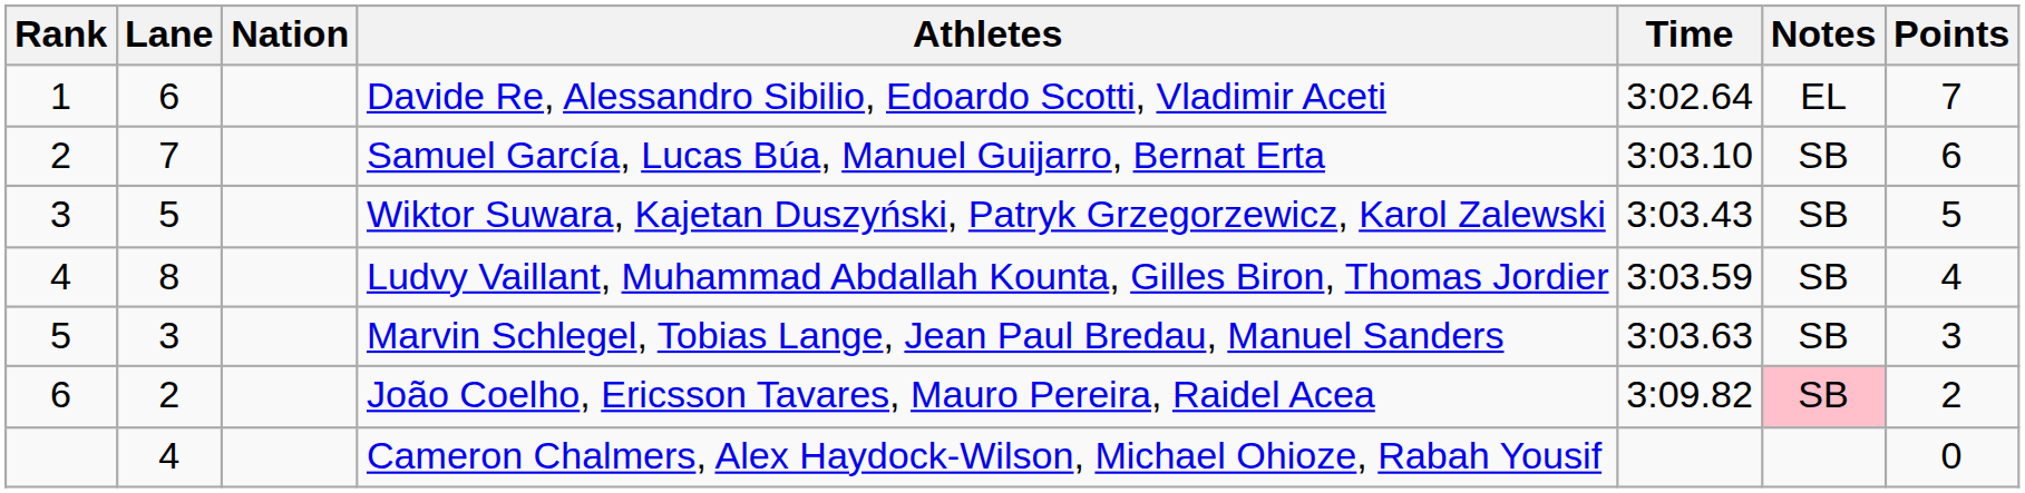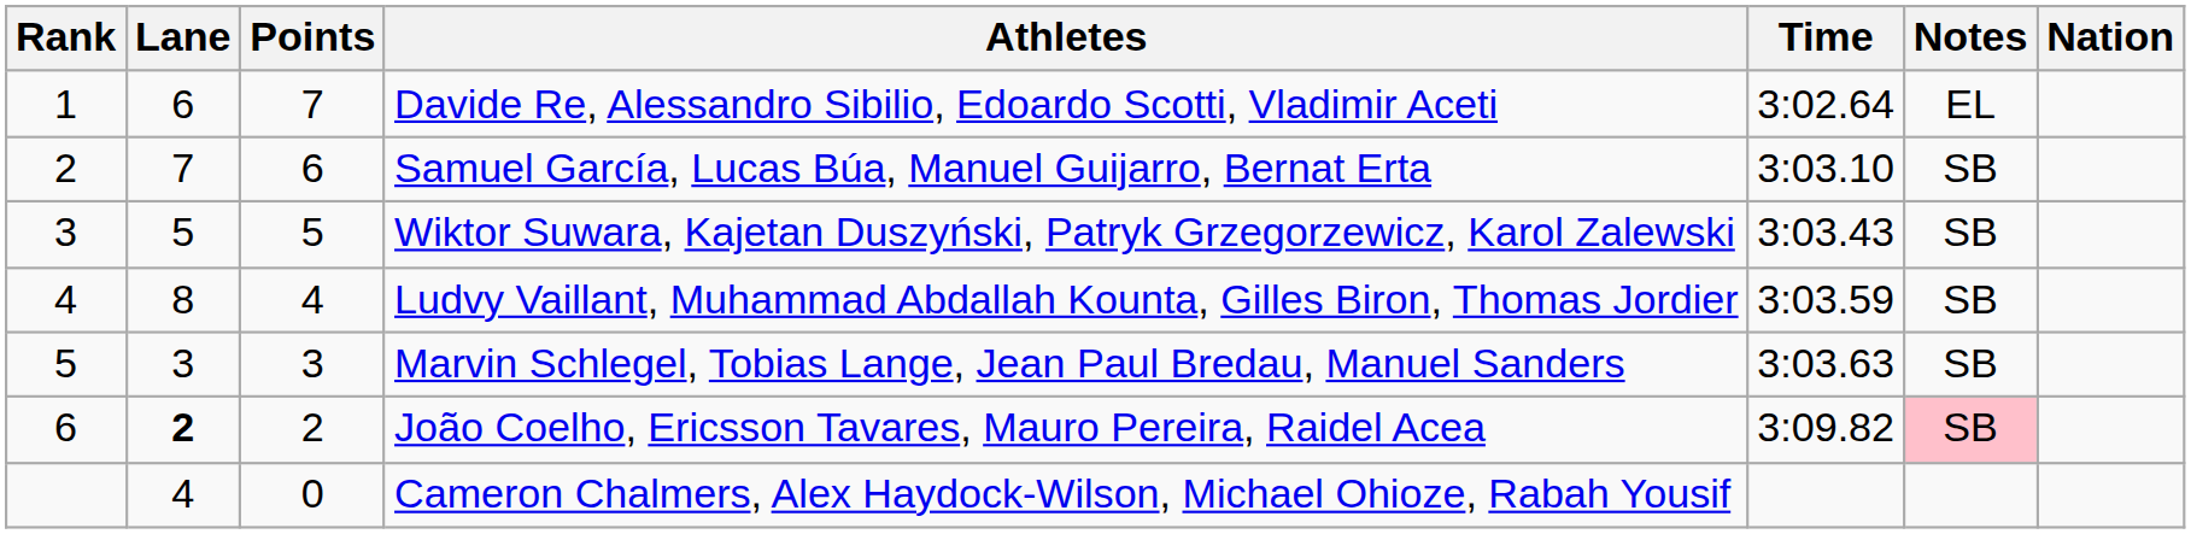columns swapped: Nation <-> Points
João Coelho, Ericsson Tavares, Mauro Pereira, Raidel Acea | Lane: normal -> bold
